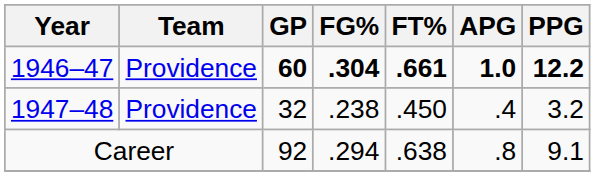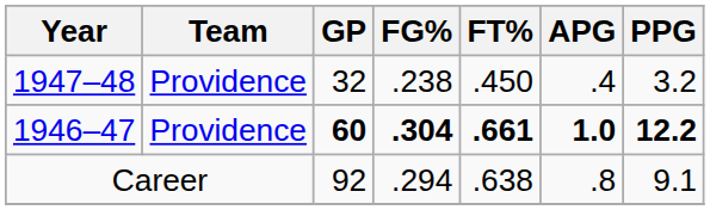rows swapped: 1946–47 <-> 1947–48
